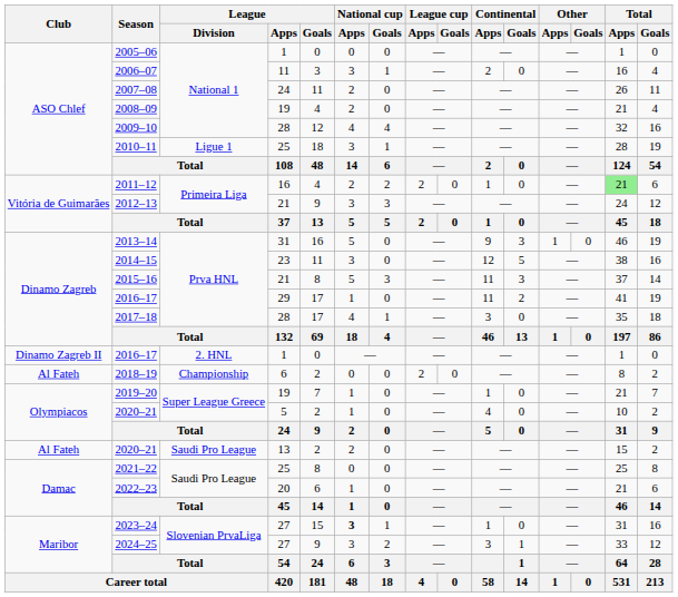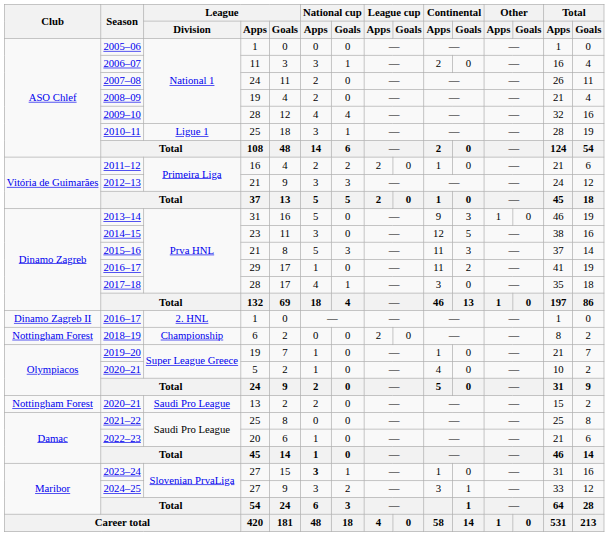2011–12 | Total / Apps: lightgreen background -> no background
2018–19 | Club: Al Fateh -> Nottingham Forest
2020–21 / 13 | Club: Al Fateh -> Nottingham Forest
